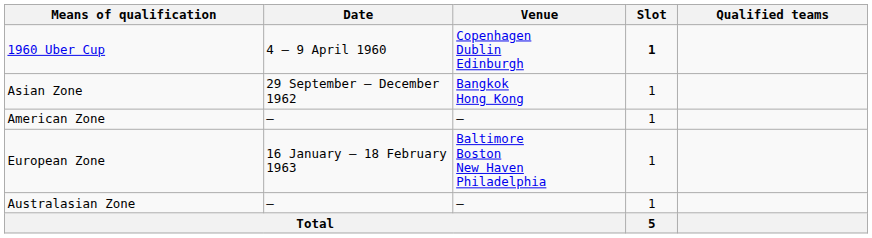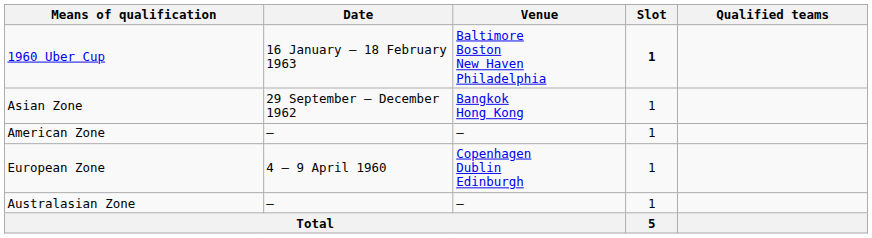1960 Uber Cup | Date: 4 – 9 April 1960 -> 16 January – 18 February 1963
1960 Uber Cup | Venue: Copenhagen Dublin Edinburgh -> Baltimore Boston New Haven Philadelphia
European Zone | Date: 16 January – 18 February 1963 -> 4 – 9 April 1960
European Zone | Venue: Baltimore Boston New Haven Philadelphia -> Copenhagen Dublin Edinburgh
